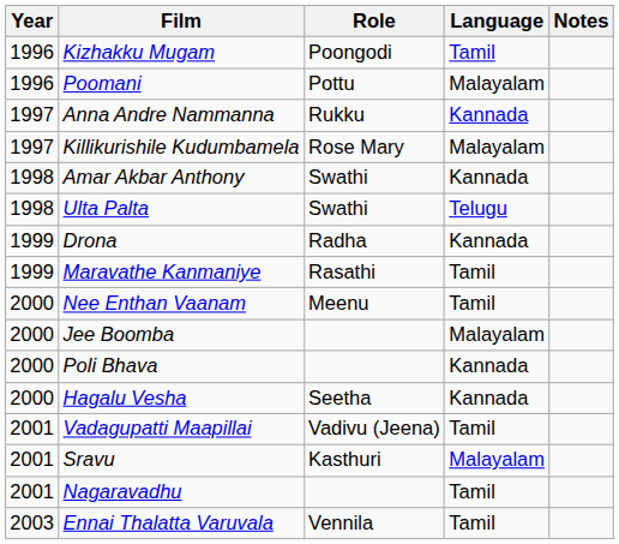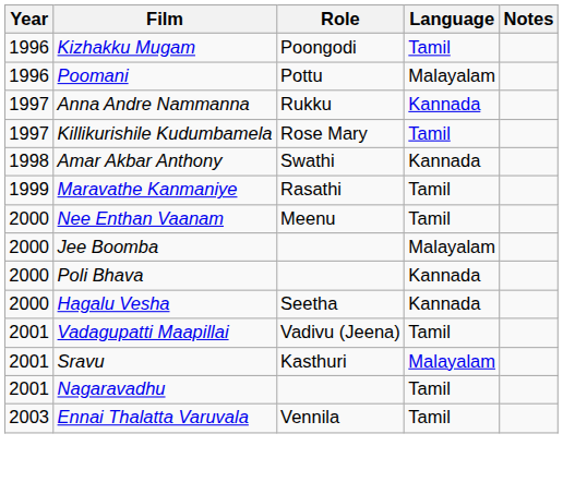Killikurishile Kudumbamela | Language: Malayalam -> Tamil
- row: 1998 | Ulta Palta | Swathi | Telugu
- row: 1999 | Drona | Radha | Kannada
